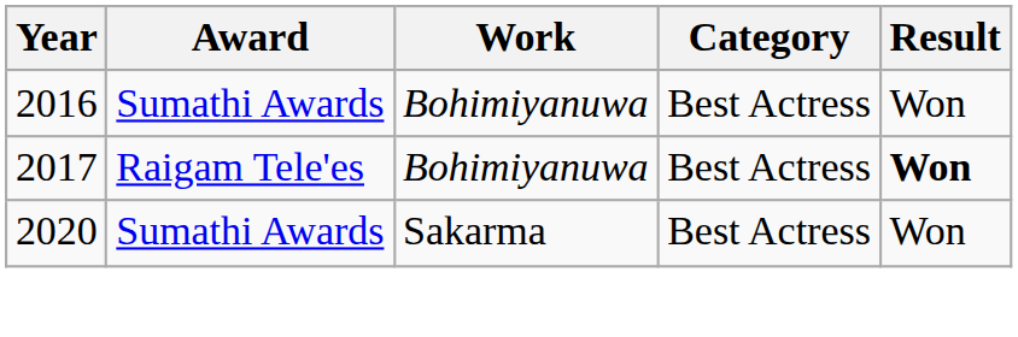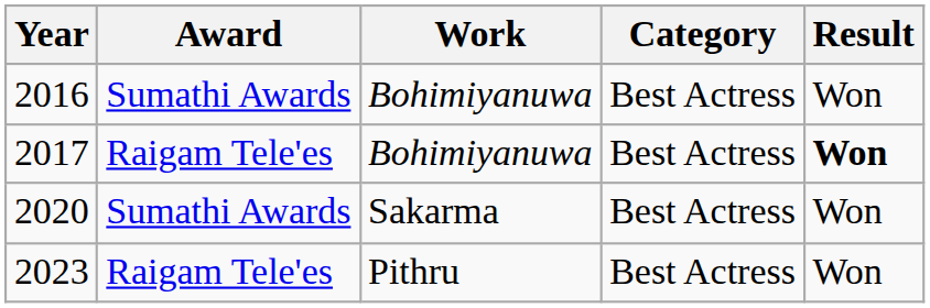+ row: 2023 | Raigam Tele'es | Pithru | Best Actress | Won
